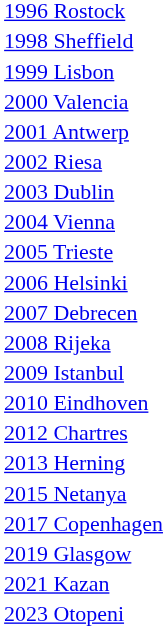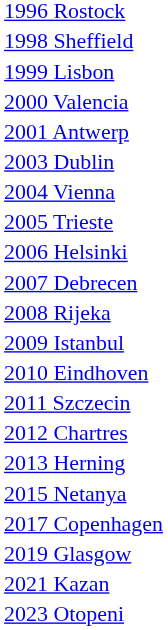- row: 2002 Riesa
+ row: 2011 Szczecin
